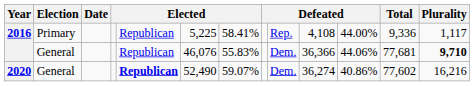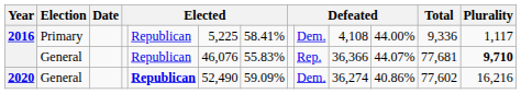2016 / Primary | column 9: Rep. -> Dem.
2016 / General | column 9: Dem. -> Rep.
2016 / General | column 11: 44.06% -> 44.07%
2020 | column 7: 59.07% -> 59.09%
